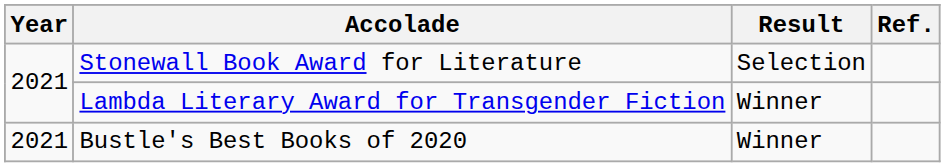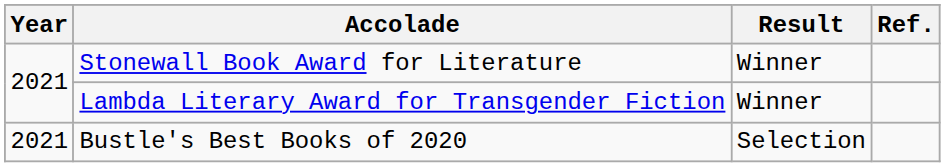Stonewall Book Award for Literature | Result: Selection -> Winner
Bustle's Best Books of 2020 | Result: Winner -> Selection
